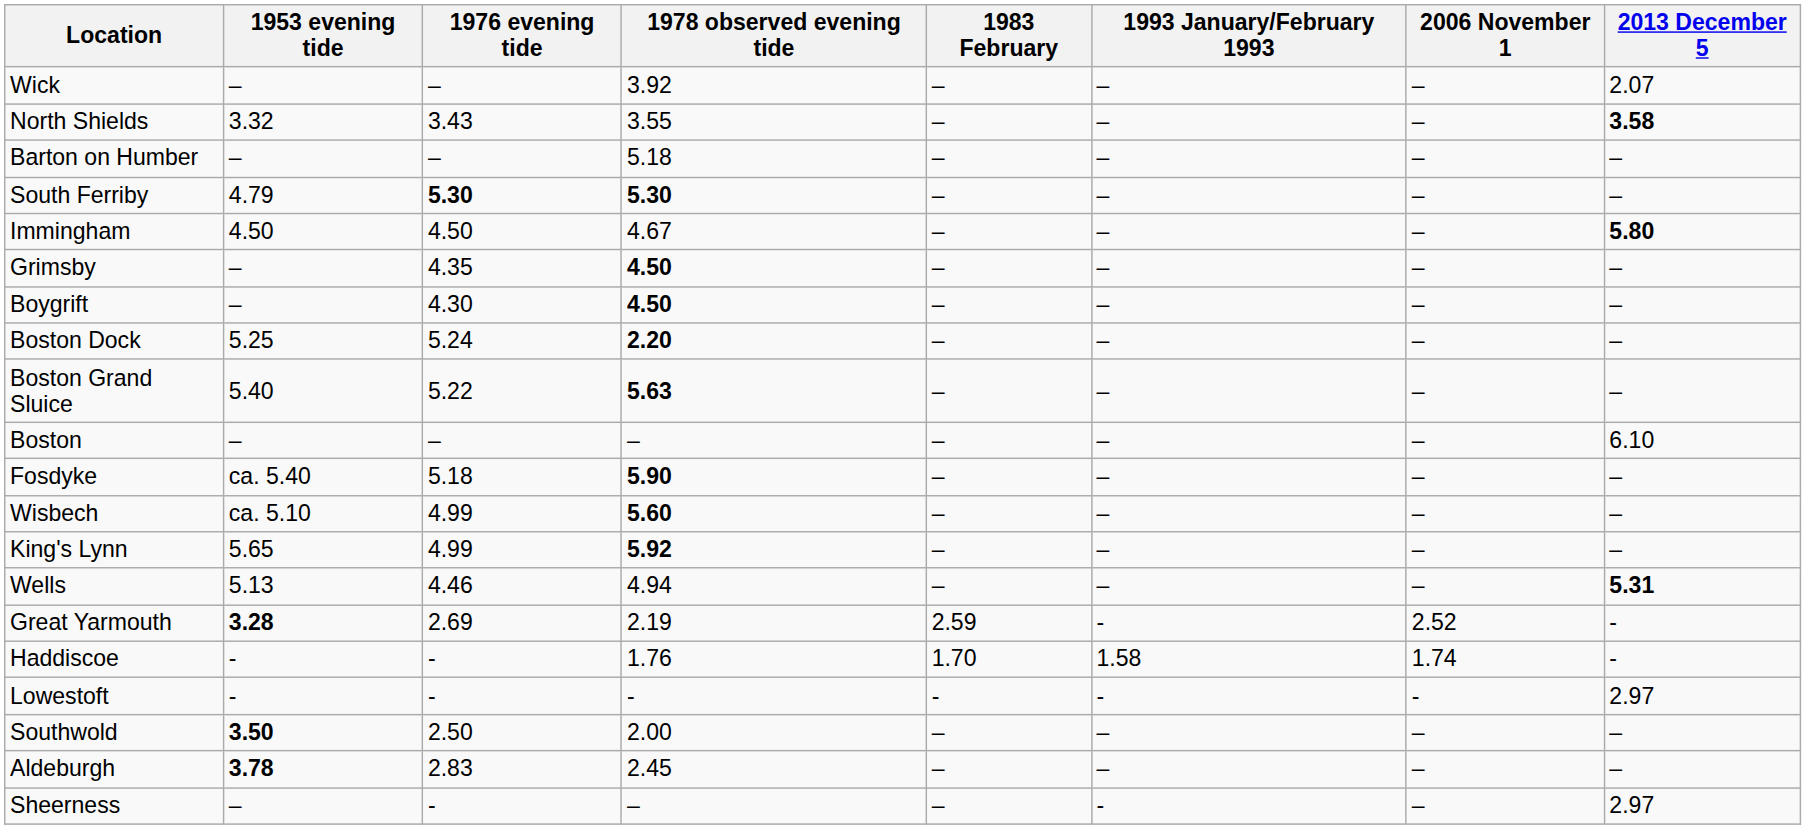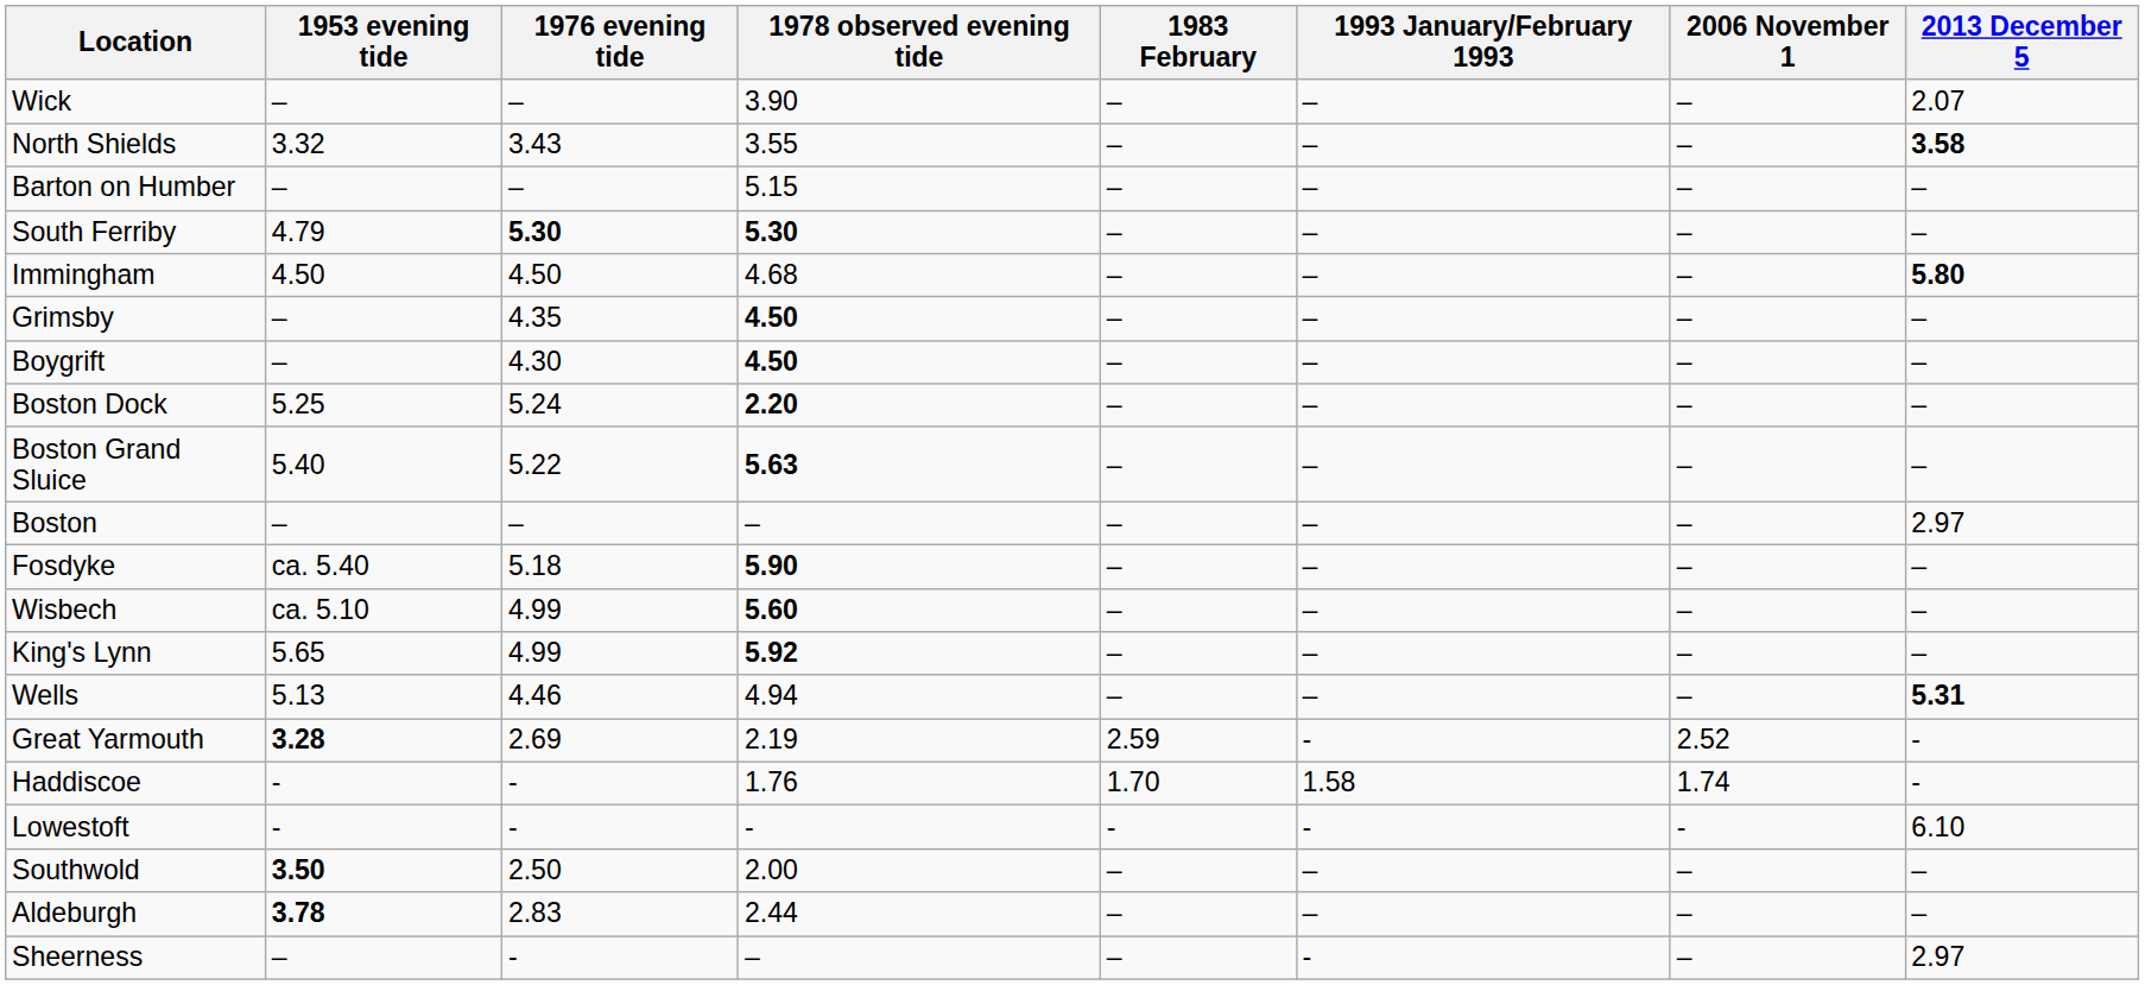Wick | 1978 observed evening tide: 3.92 -> 3.90
Barton on Humber | 1978 observed evening tide: 5.18 -> 5.15
Immingham | 1978 observed evening tide: 4.67 -> 4.68
Boston | 2013 December 5: 6.10 -> 2.97
Lowestoft | 2013 December 5: 2.97 -> 6.10
Aldeburgh | 1978 observed evening tide: 2.45 -> 2.44
